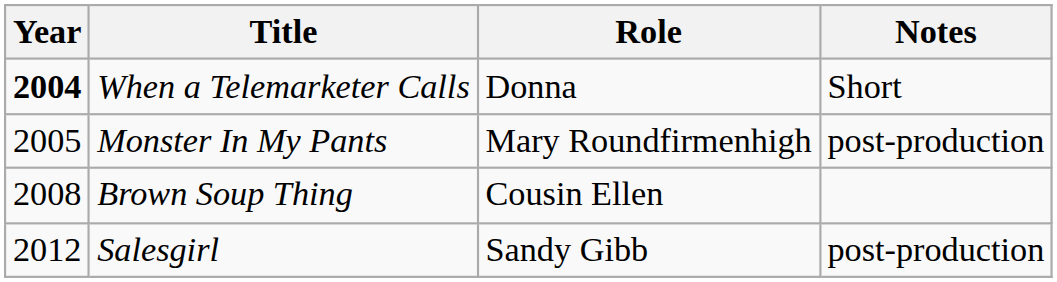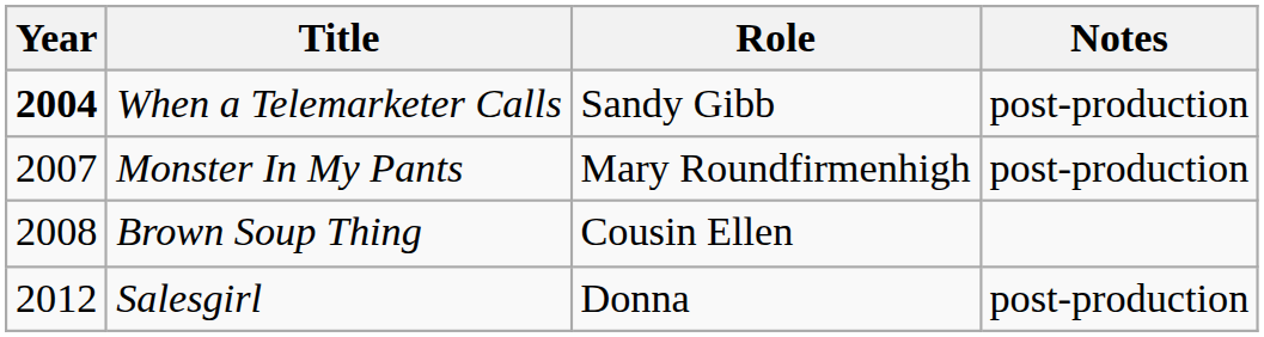When a Telemarketer Calls | Role: Donna -> Sandy Gibb
When a Telemarketer Calls | Notes: Short -> post-production
Monster In My Pants | Year: 2005 -> 2007
Salesgirl | Role: Sandy Gibb -> Donna
